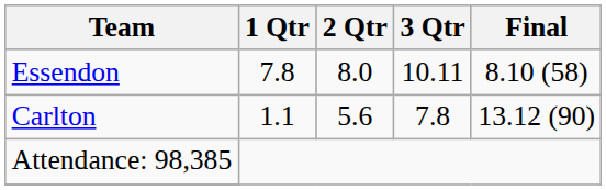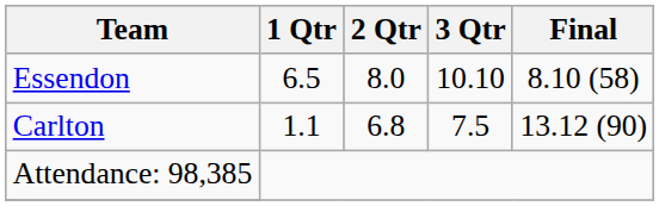Essendon | 1 Qtr: 7.8 -> 6.5
Essendon | 3 Qtr: 10.11 -> 10.10
Carlton | 2 Qtr: 5.6 -> 6.8
Carlton | 3 Qtr: 7.8 -> 7.5
